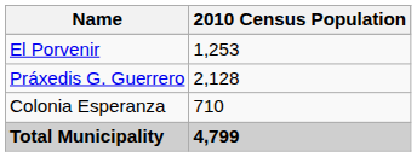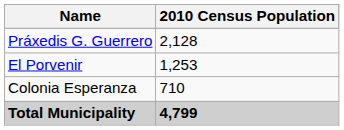rows swapped: Práxedis G. Guerrero <-> El Porvenir
